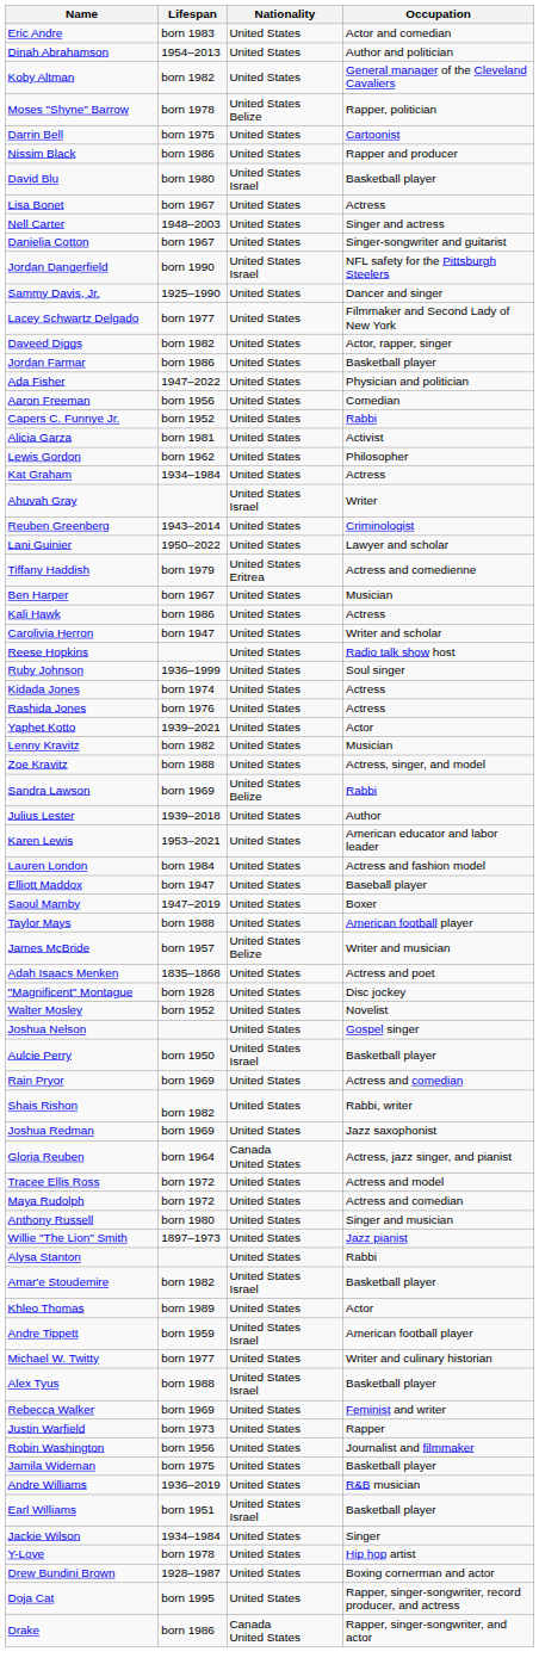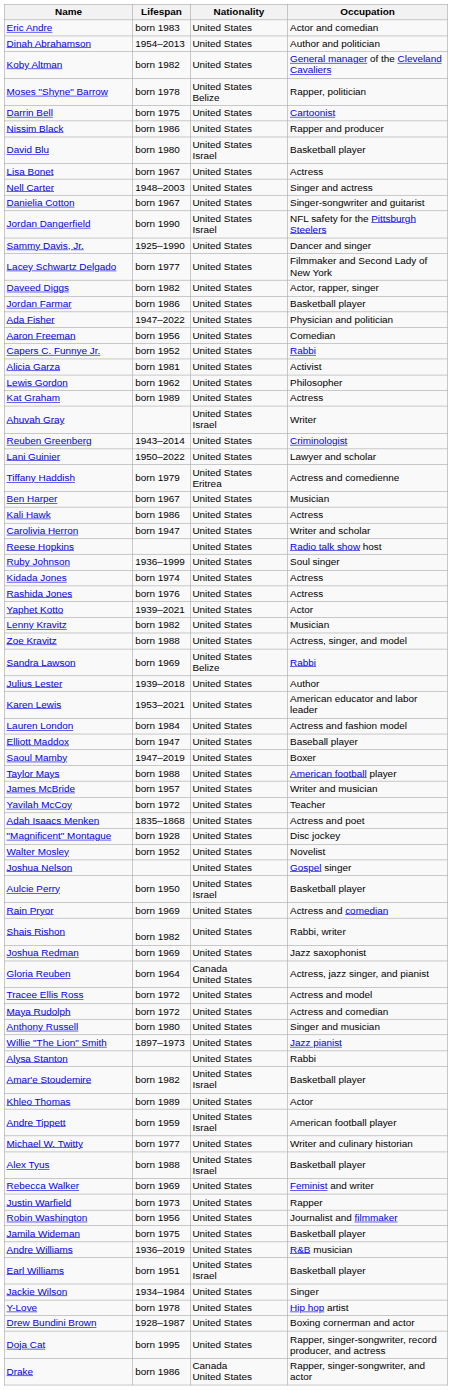Kat Graham | Lifespan: 1934–1984 -> born 1989
James McBride | Nationality: United States Belize -> United States
+ row: Yavilah McCoy | born 1972 | United States | Teacher
